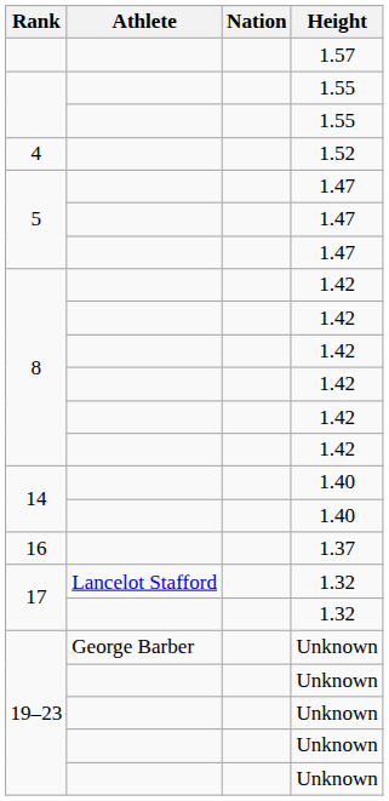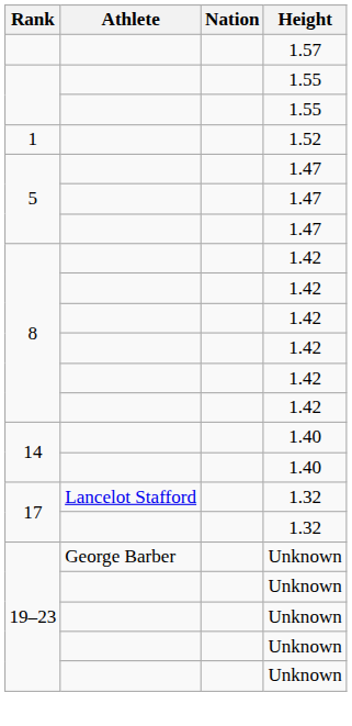1.52 | Rank: 4 -> 1
- row: 16 | 1.37
